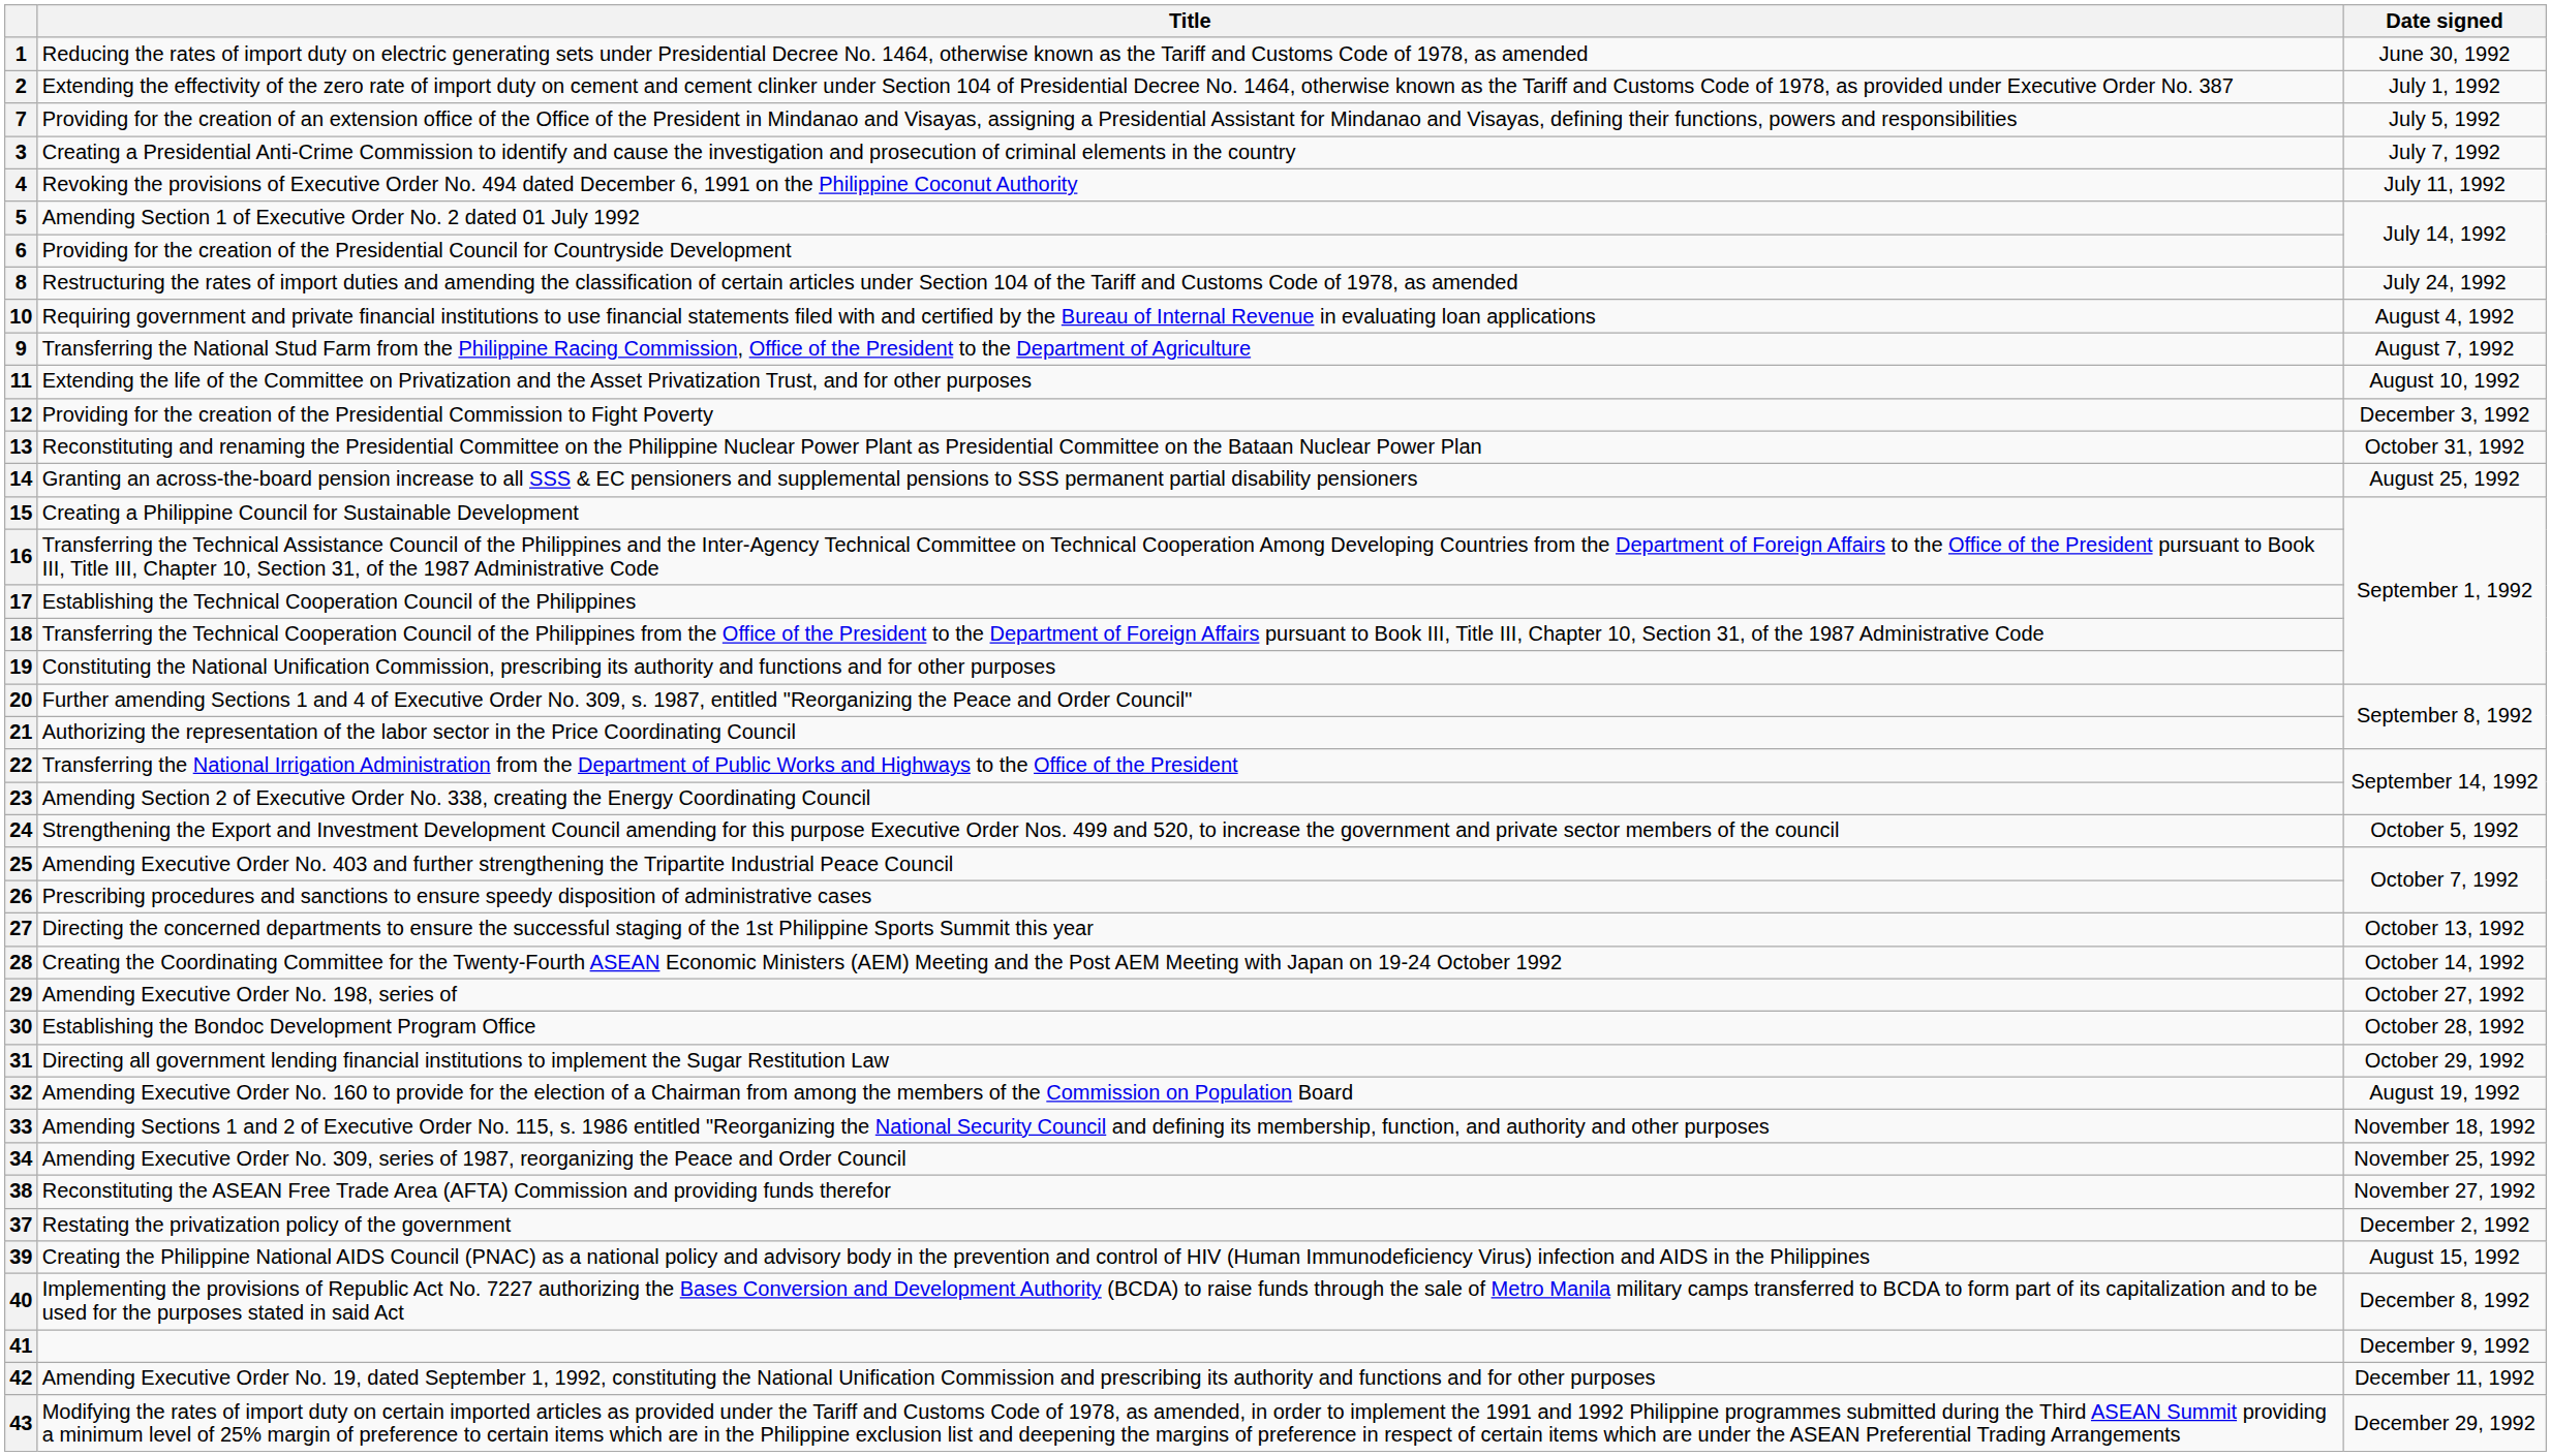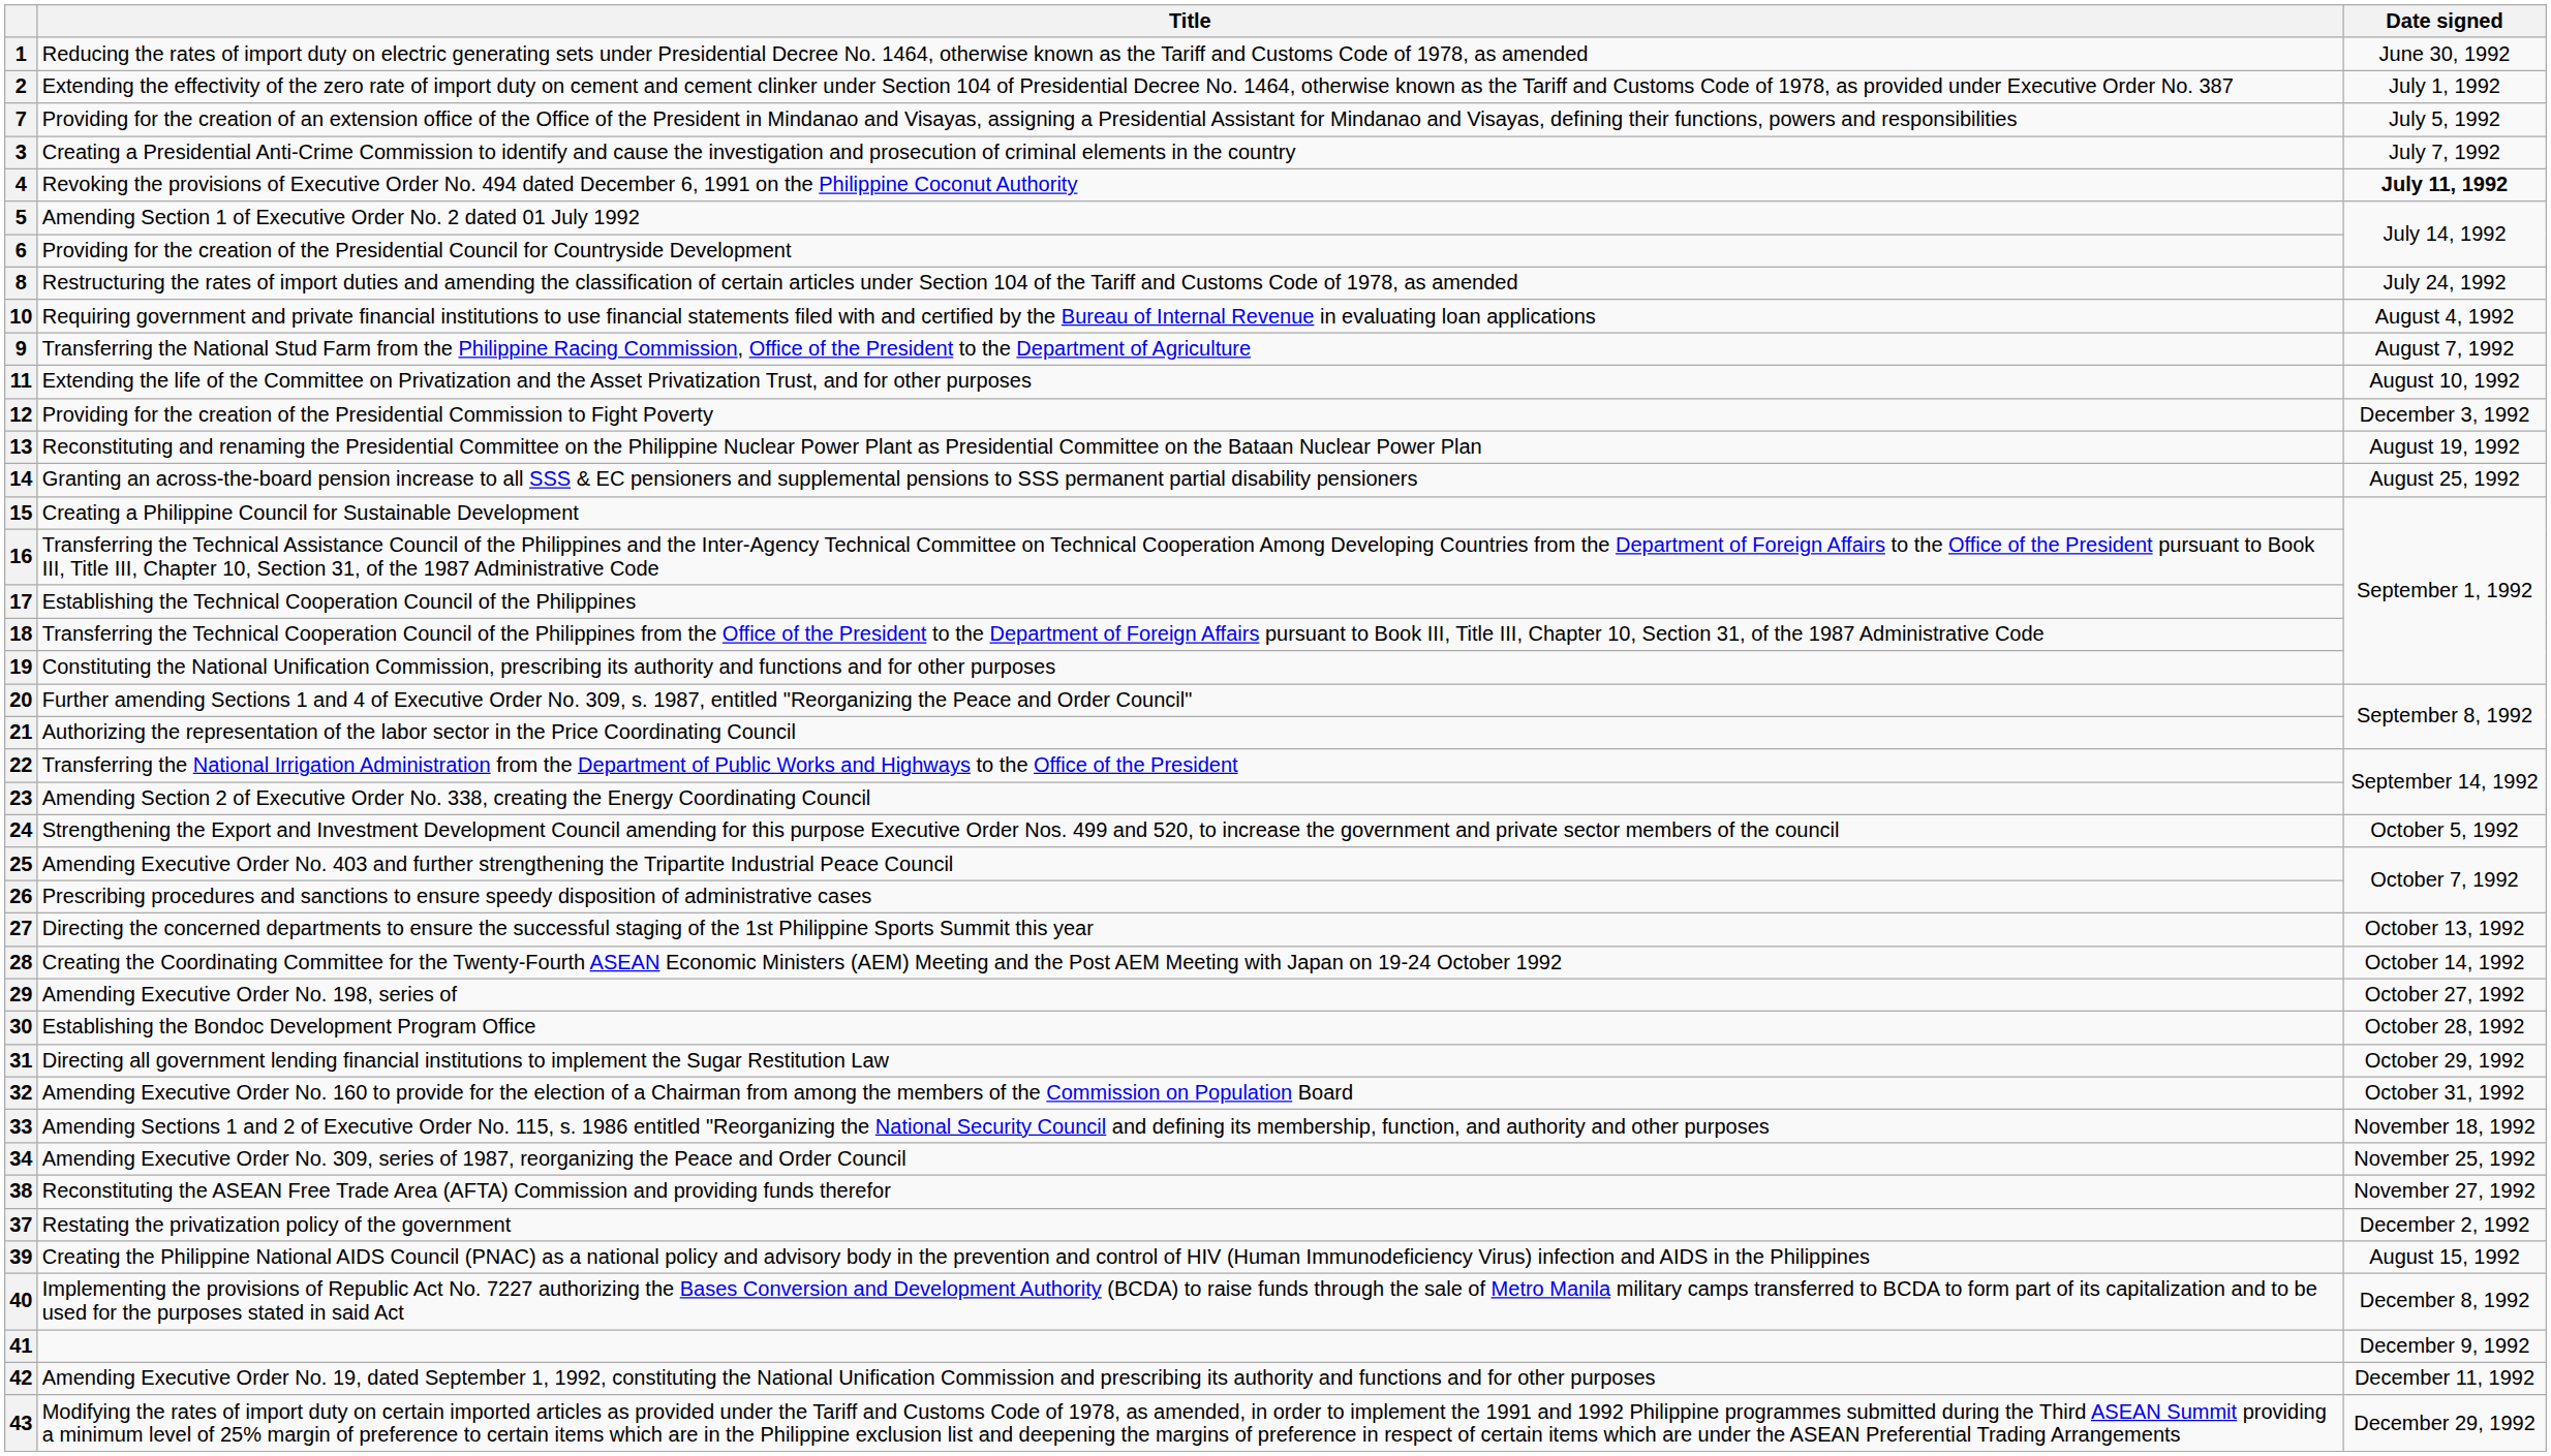4 | Date signed: normal -> bold
13 | Date signed: October 31, 1992 -> August 19, 1992
32 | Date signed: August 19, 1992 -> October 31, 1992
